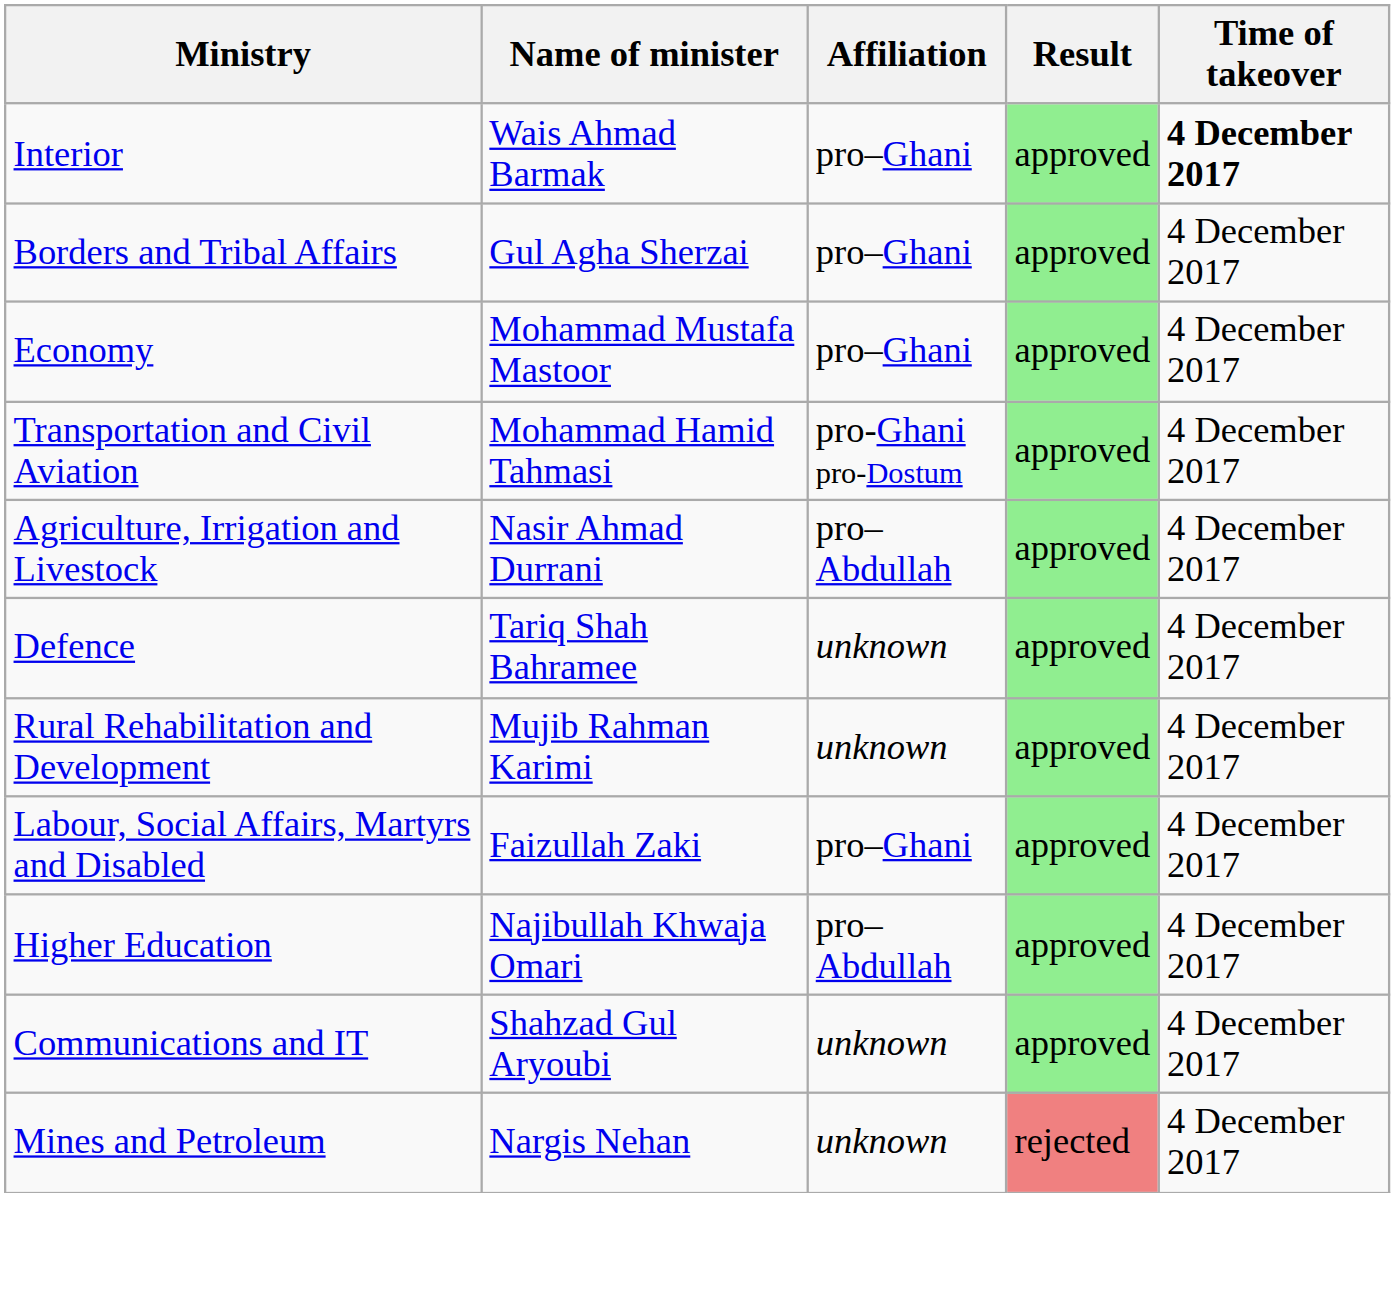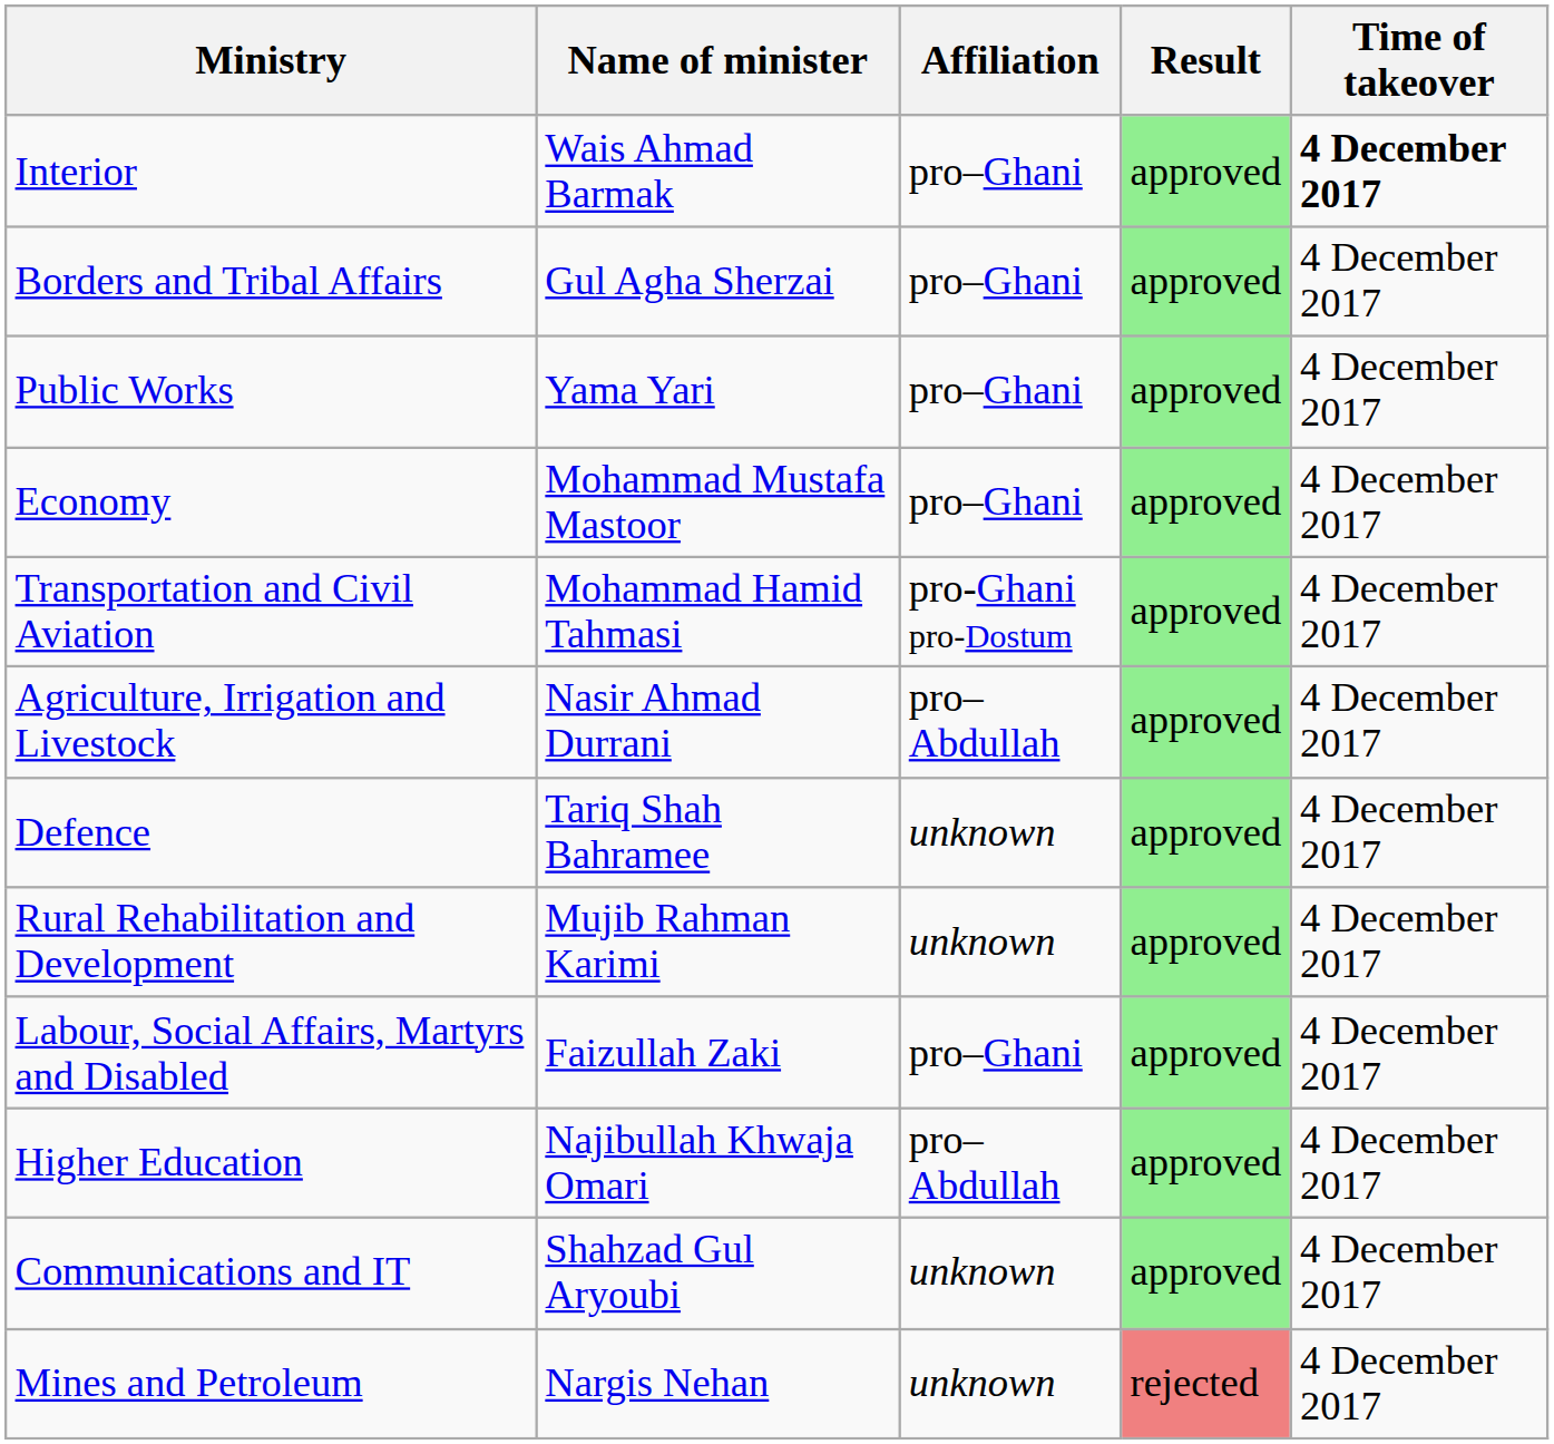+ row: Public Works | Yama Yari | pro–Ghani | approved | 4 December 2017
